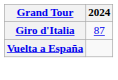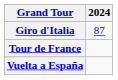+ row: Tour de France
